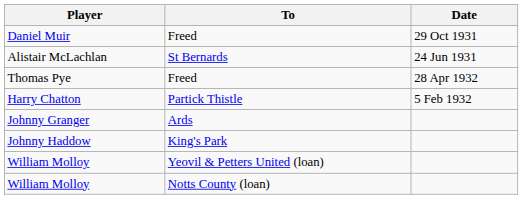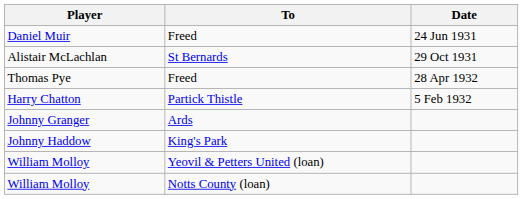Daniel Muir | Date: 29 Oct 1931 -> 24 Jun 1931
Alistair McLachlan | Date: 24 Jun 1931 -> 29 Oct 1931
